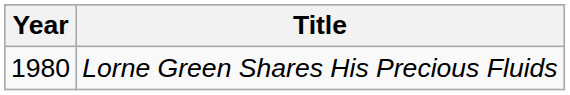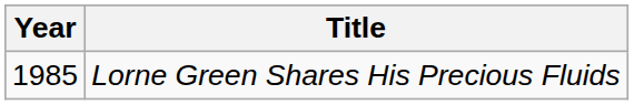Lorne Green Shares His Precious Fluids | Year: 1980 -> 1985
